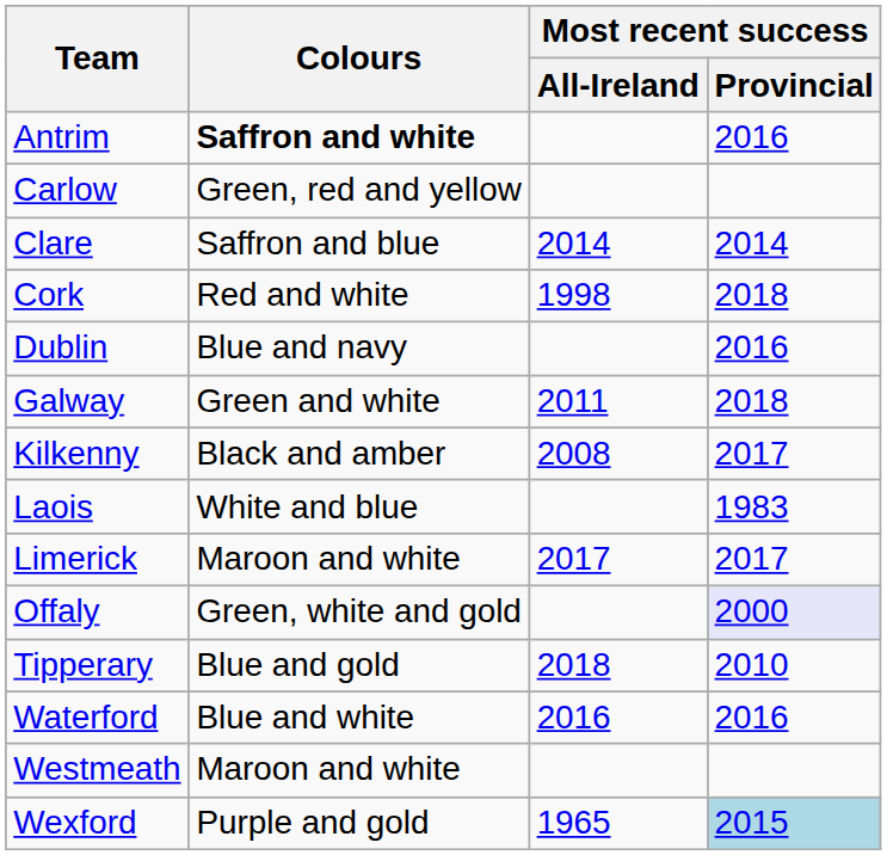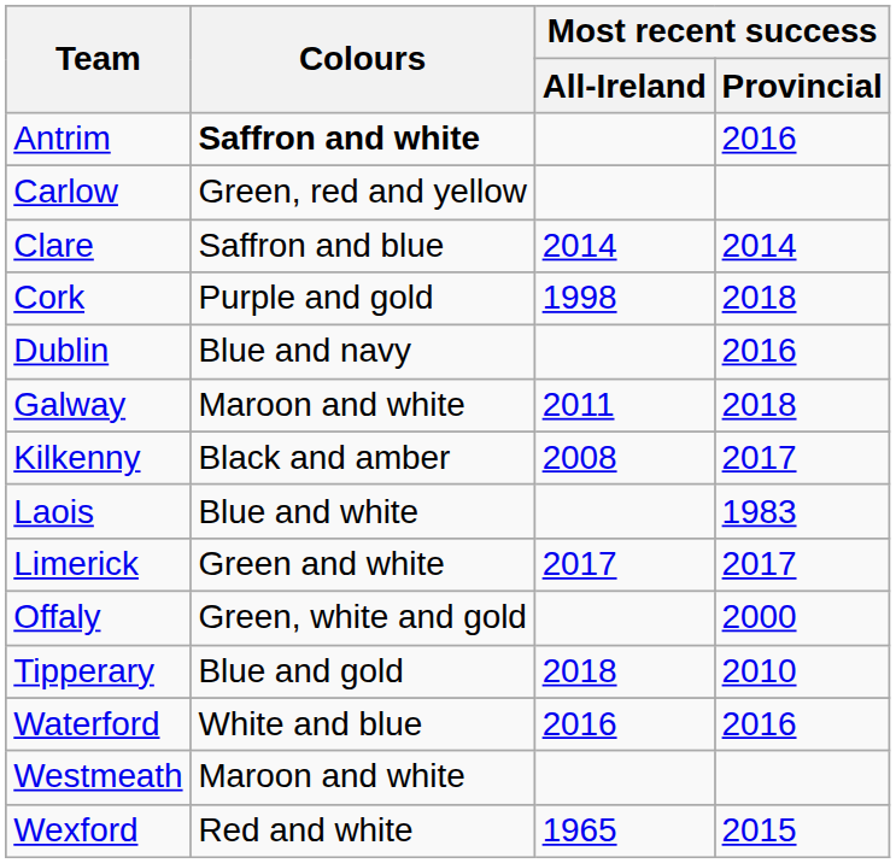Cork | Colours: Red and white -> Purple and gold
Galway | Colours: Green and white -> Maroon and white
Laois | Colours: White and blue -> Blue and white
Limerick | Colours: Maroon and white -> Green and white
Offaly | Most recent success / Provincial: lavender background -> no background
Waterford | Colours: Blue and white -> White and blue
Wexford | Colours: Purple and gold -> Red and white
Wexford | Most recent success / Provincial: lightblue background -> no background
